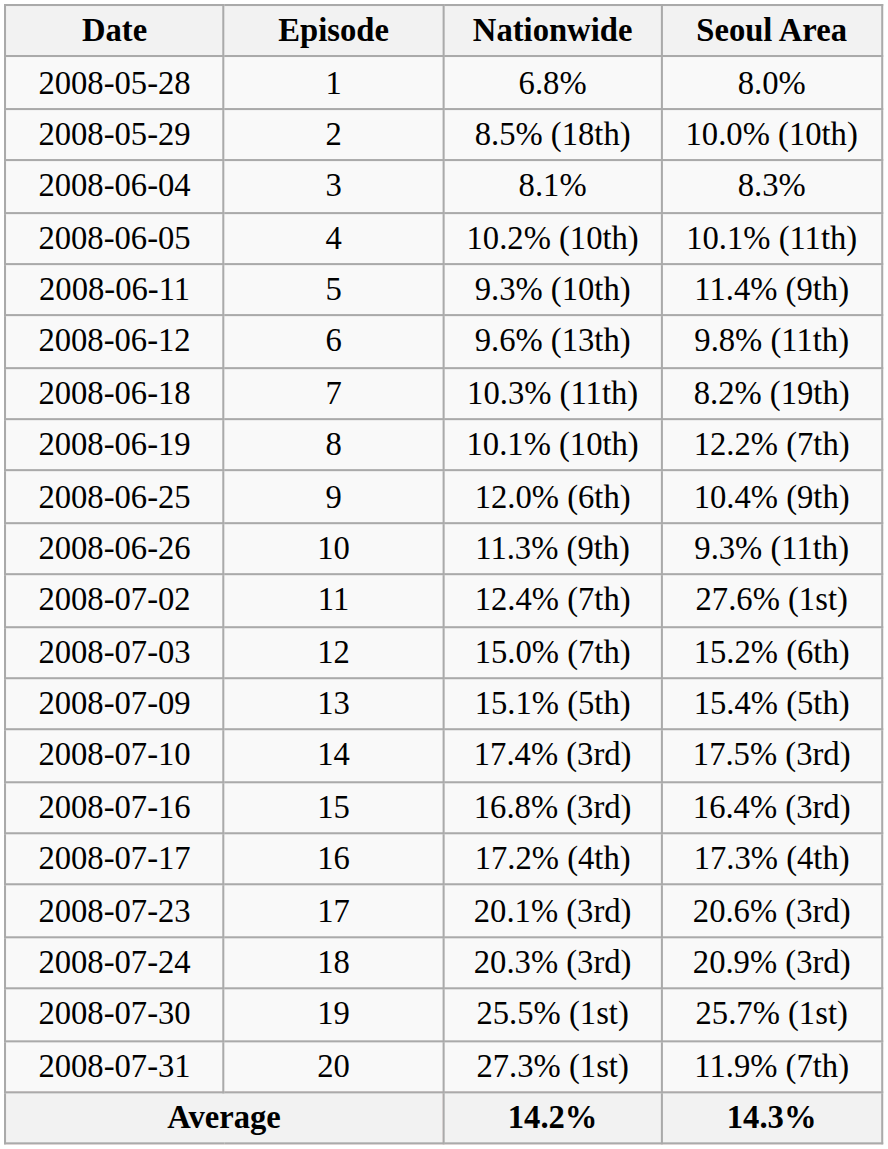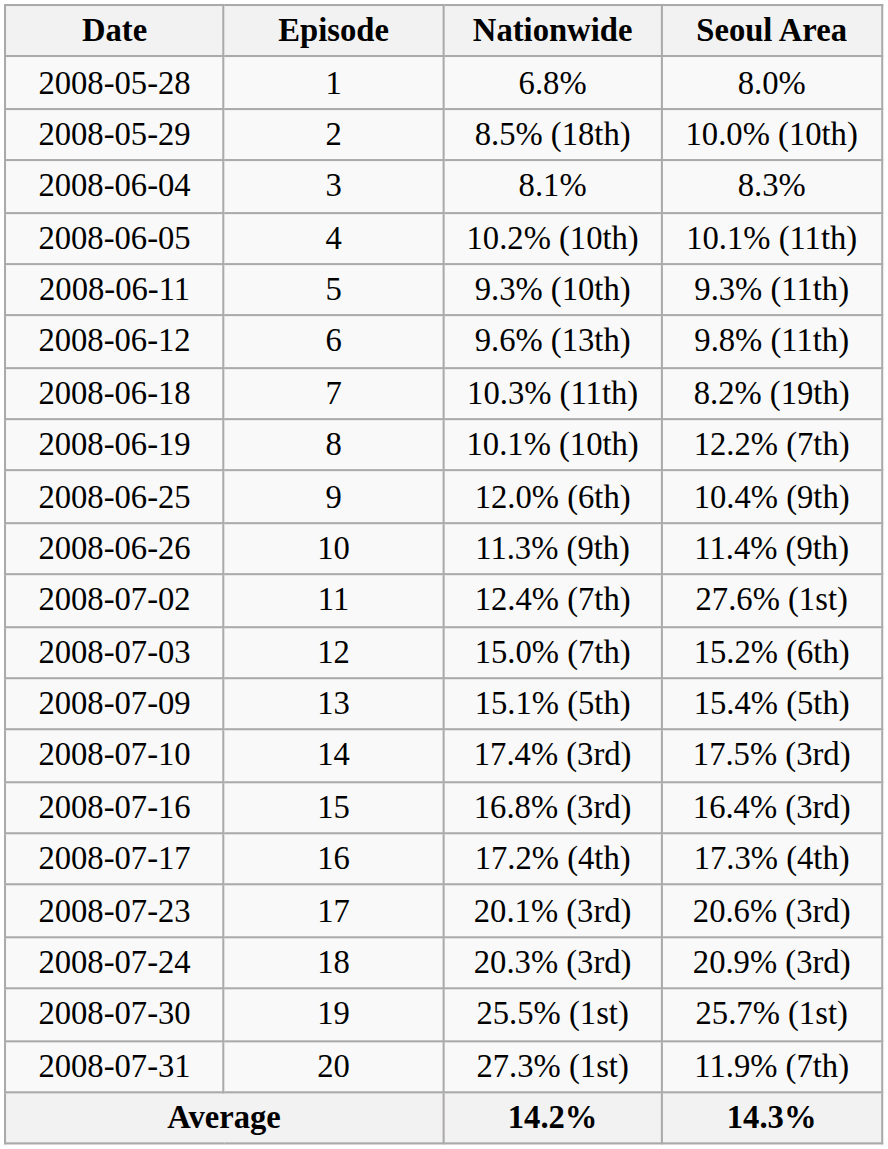9.3% (10th) | Seoul Area: 11.4% (9th) -> 9.3% (11th)
11.3% (9th) | Seoul Area: 9.3% (11th) -> 11.4% (9th)
